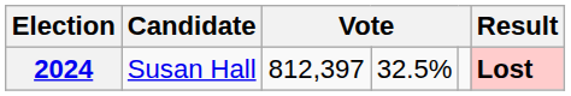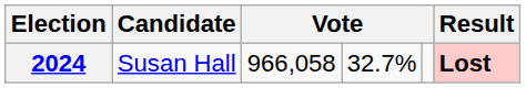2024 | column 3: 812,397 -> 966,058
2024 | column 4: 32.5% -> 32.7%
